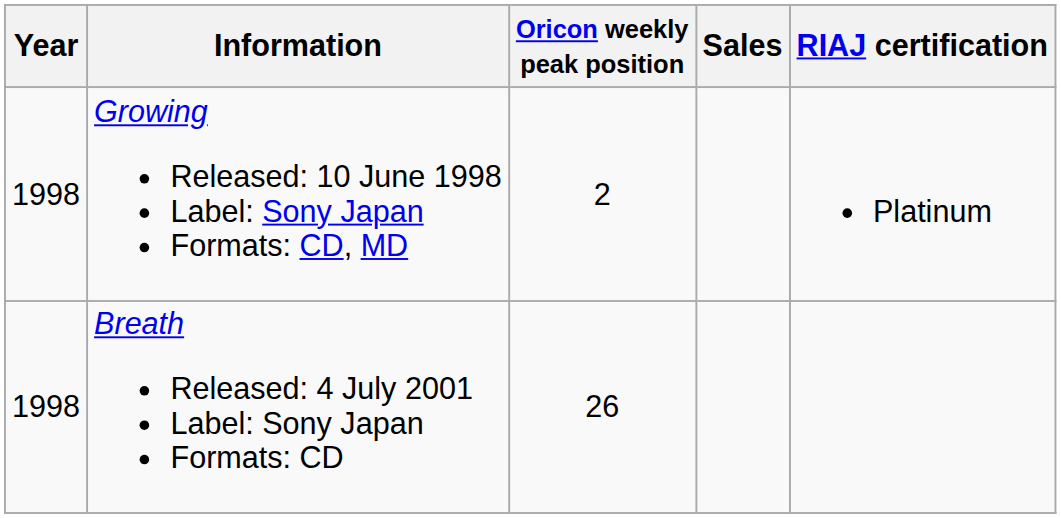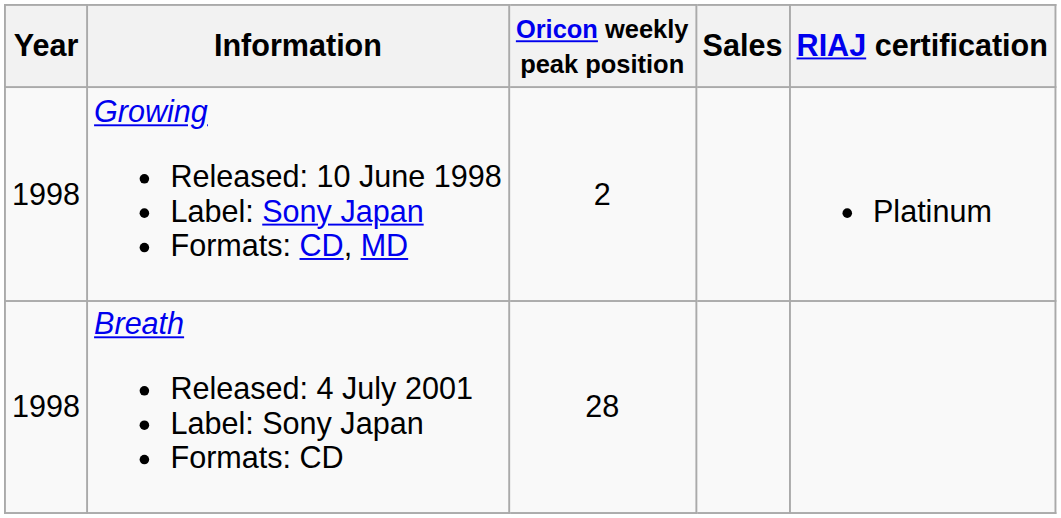Breath Released: 4 July 2001 Label: Sony Japan Formats: CD | Oricon weekly peak position: 26 -> 28
